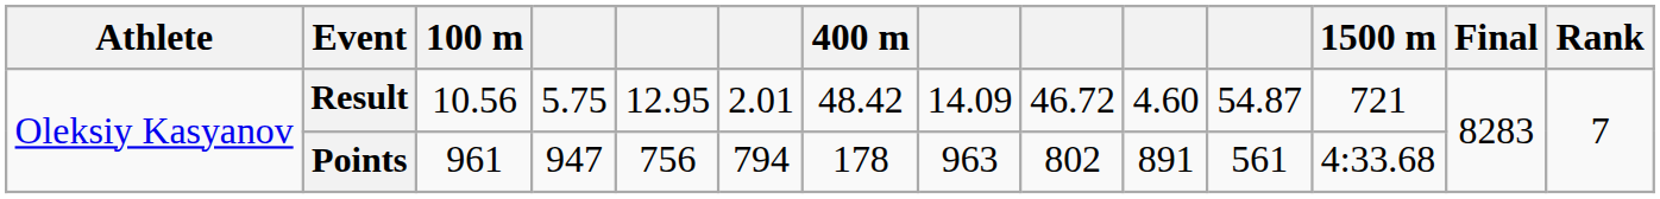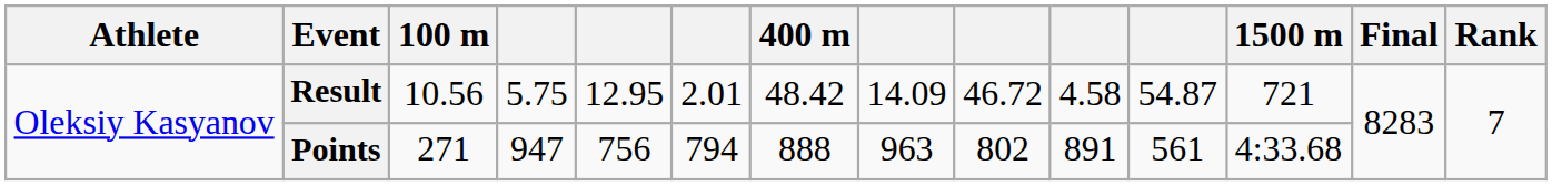Result | column 10: 4.60 -> 4.58
Points | 100 m: 961 -> 271
Points | 400 m: 178 -> 888
